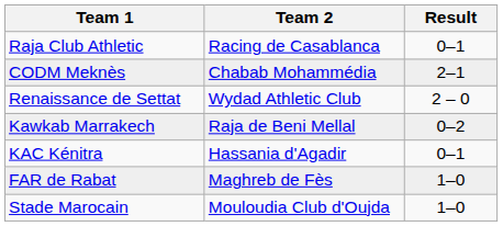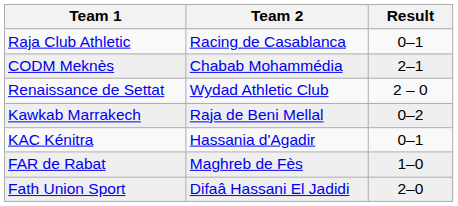- row: Stade Marocain | Mouloudia Club d'Oujda | 1–0
+ row: Fath Union Sport | Difaâ Hassani El Jadidi | 2–0
